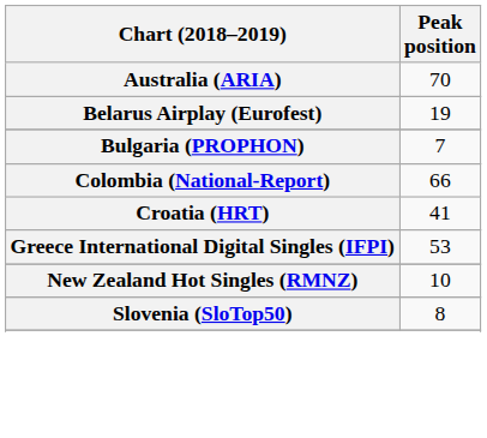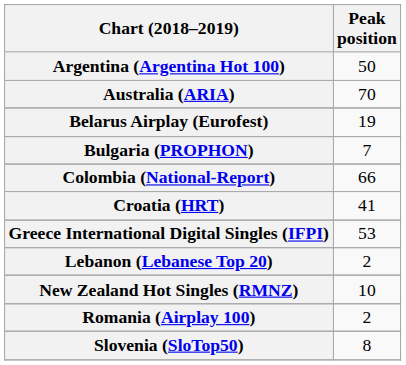+ row: Argentina (Argentina Hot 100) | 50
+ row: Lebanon (Lebanese Top 20) | 2
+ row: Romania (Airplay 100) | 2
